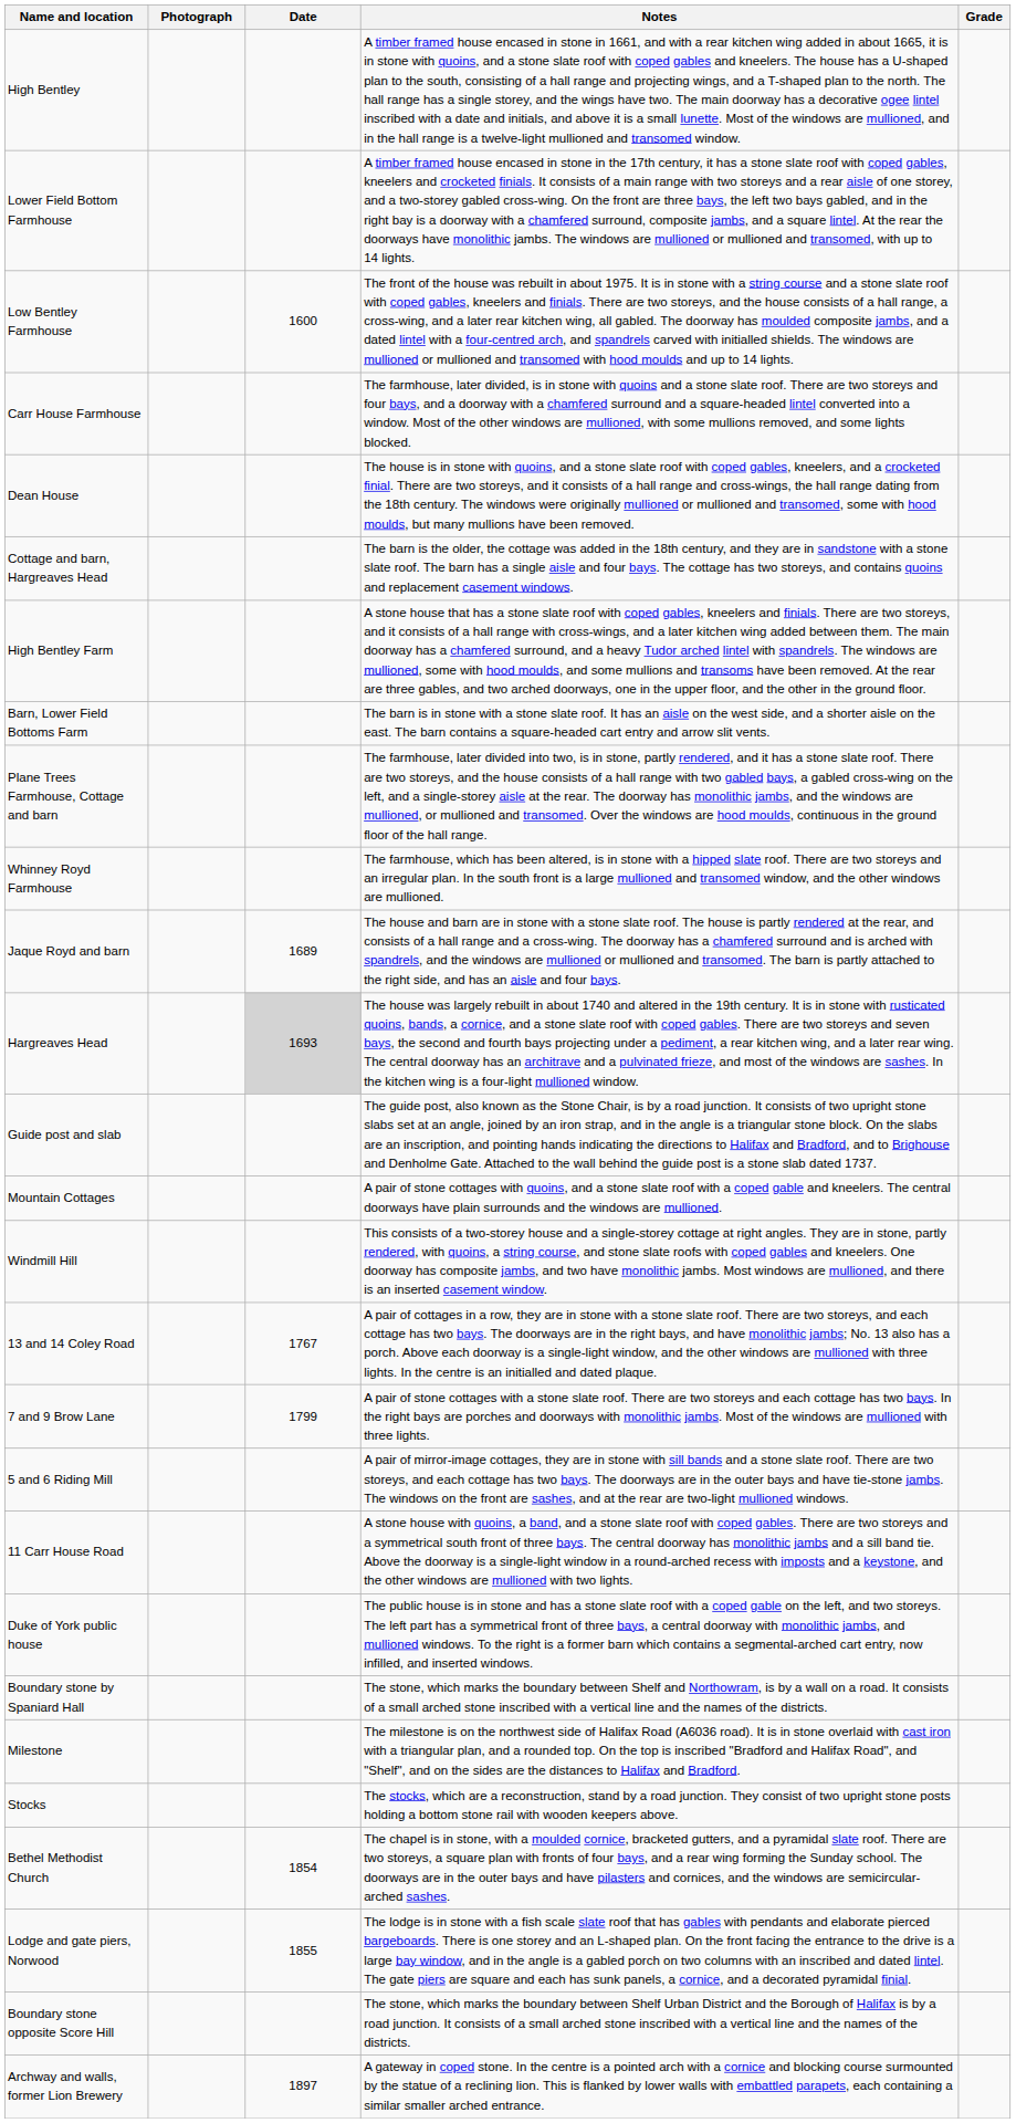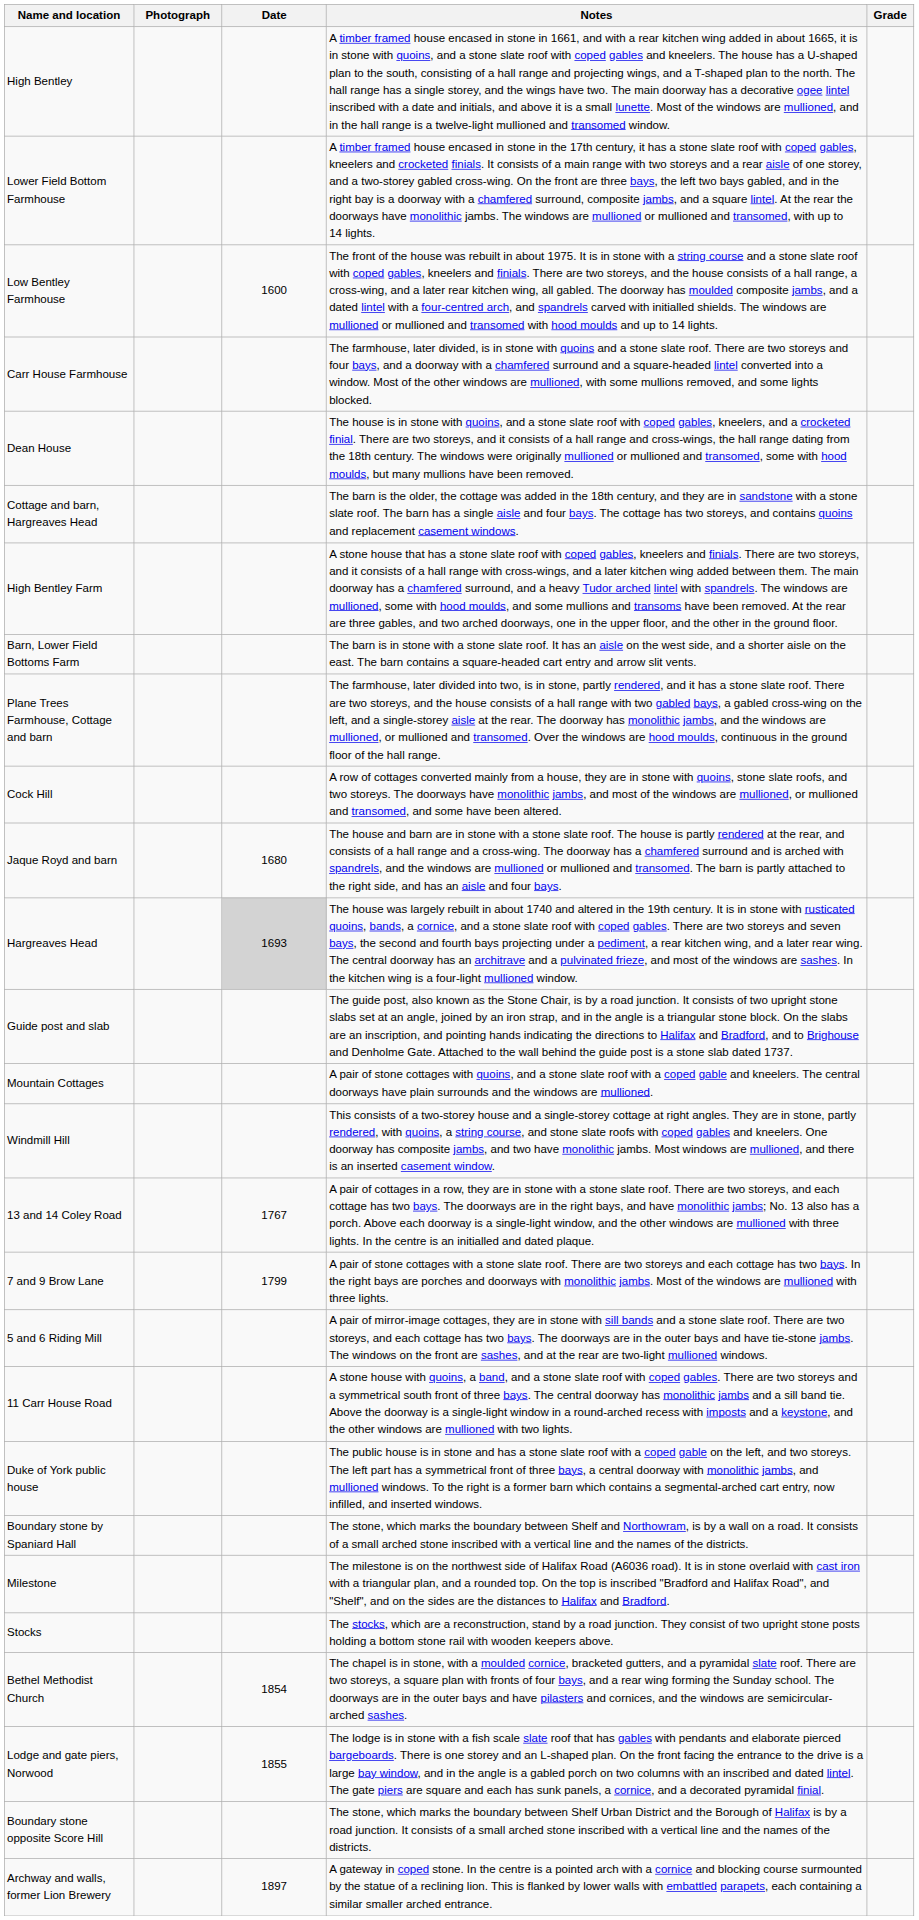+ row: Cock Hill | A row of cottages converted mainly from a house, they are in stone with quoins, stone slate roofs, and two storeys. The doorways have monolithic jambs, and most of the windows are mullioned, or mullioned and transomed, and some have been altered.
- row: Whinney Royd Farmhouse | The farmhouse, which has been altered, is in stone with a hipped slate roof. There are two storeys and an irregular plan. In the south front is a large mullioned and transomed window, and the other windows are mullioned.
Jaque Royd and barn | Date: 1689 -> 1680
